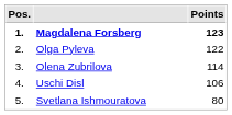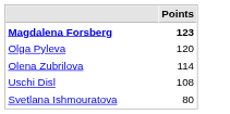- column: Pos. | 1. | 2. | 3. | 4. | 5.
Olga Pyleva | Points: 122 -> 120
Uschi Disl | Points: 106 -> 108
